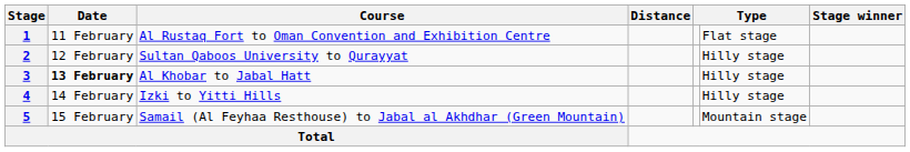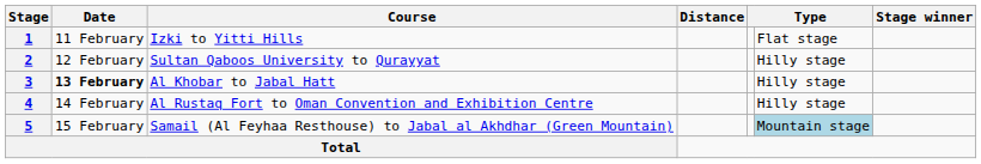1 | Course: Al Rustaq Fort to Oman Convention and Exhibition Centre -> Izki to Yitti Hills
4 | Course: Izki to Yitti Hills -> Al Rustaq Fort to Oman Convention and Exhibition Centre
5 | column 6: no background -> lightblue background
